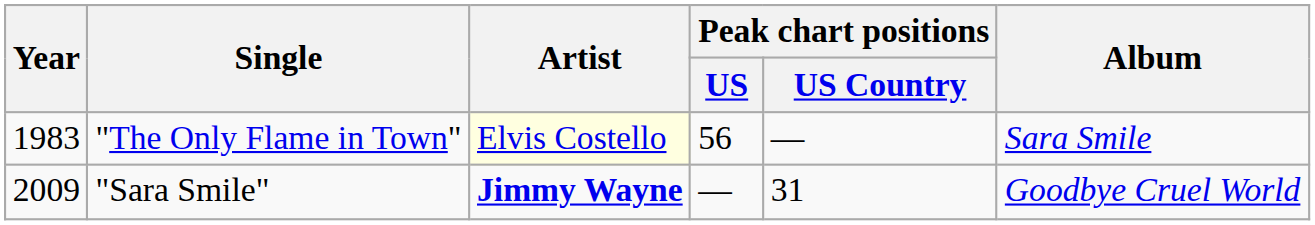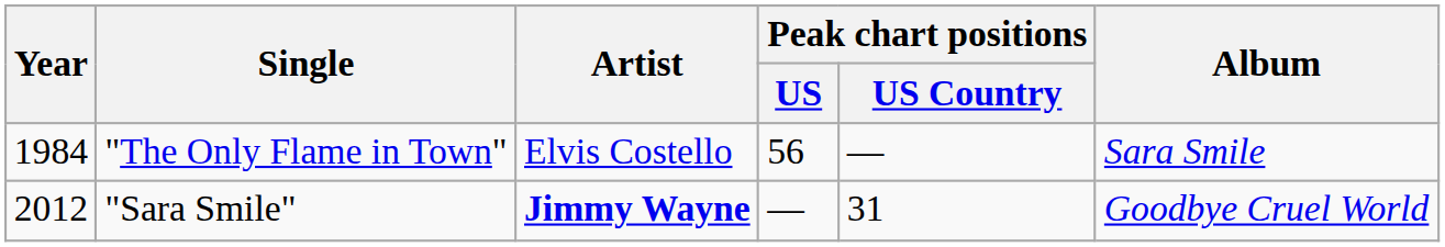"The Only Flame in Town" | Year: 1983 -> 1984
"The Only Flame in Town" | Artist: lightyellow background -> no background
"Sara Smile" | Year: 2009 -> 2012
